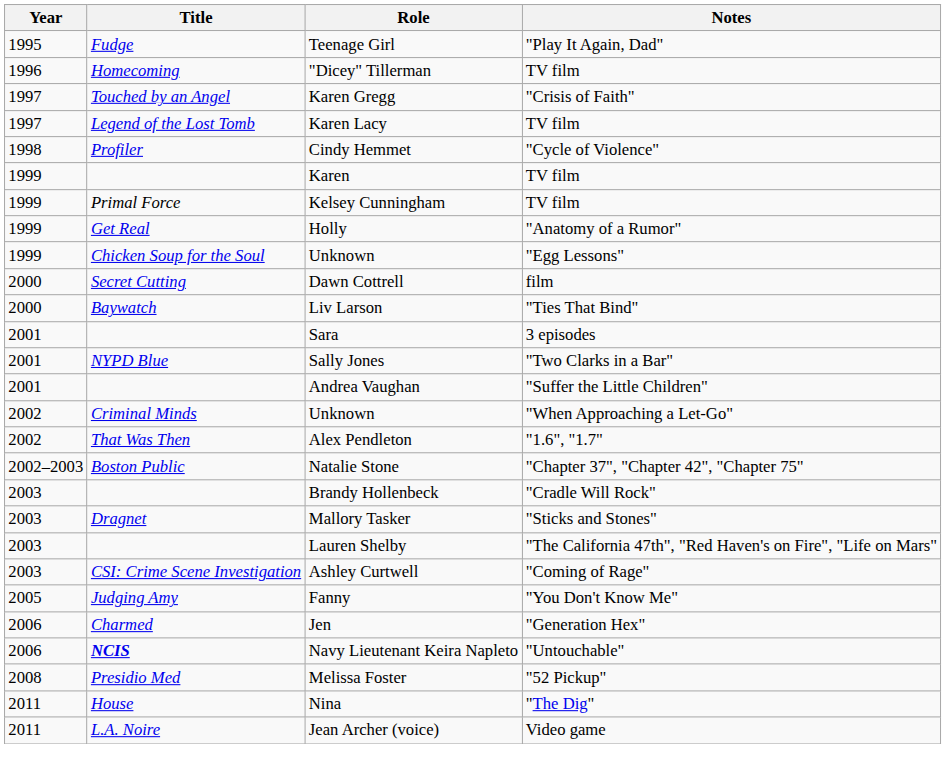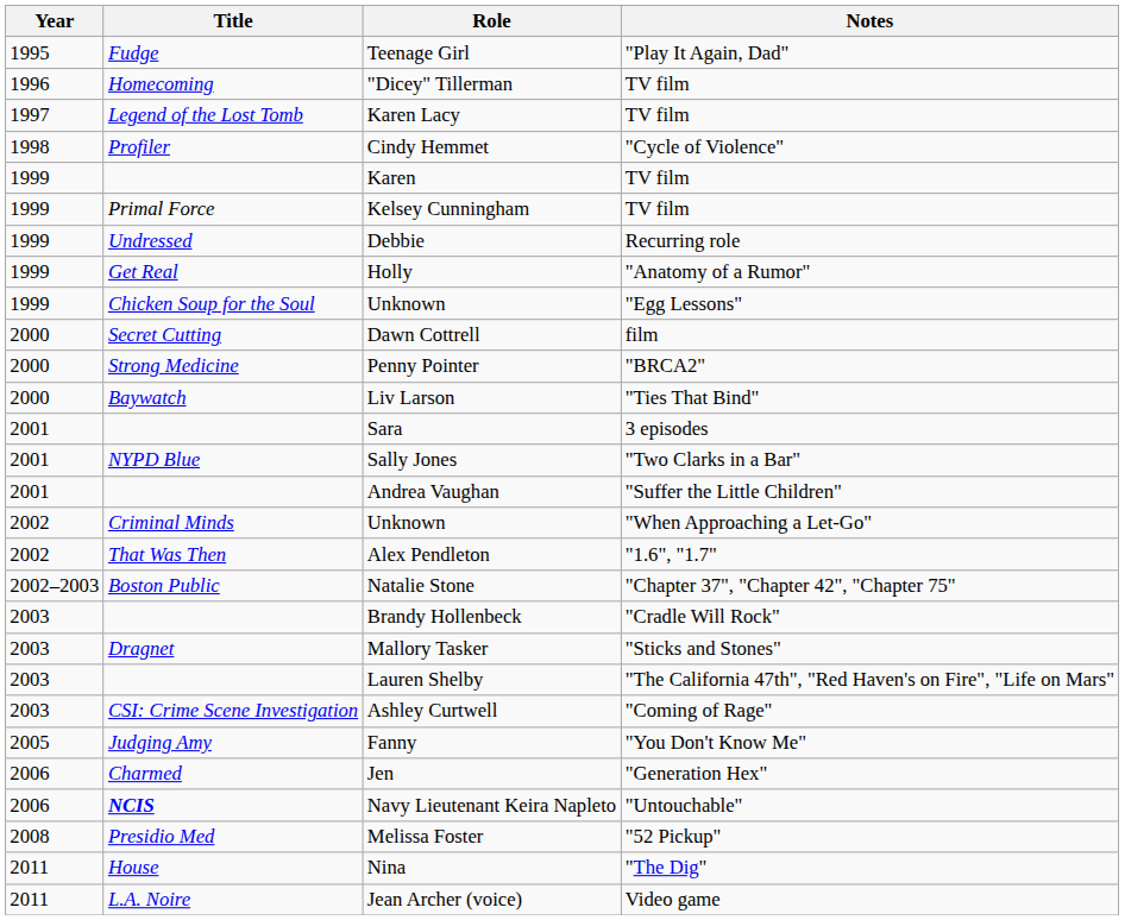- row: 1997 | Touched by an Angel | Karen Gregg | "Crisis of Faith"
+ row: 1999 | Undressed | Debbie | Recurring role
+ row: 2000 | Strong Medicine | Penny Pointer | "BRCA2"
